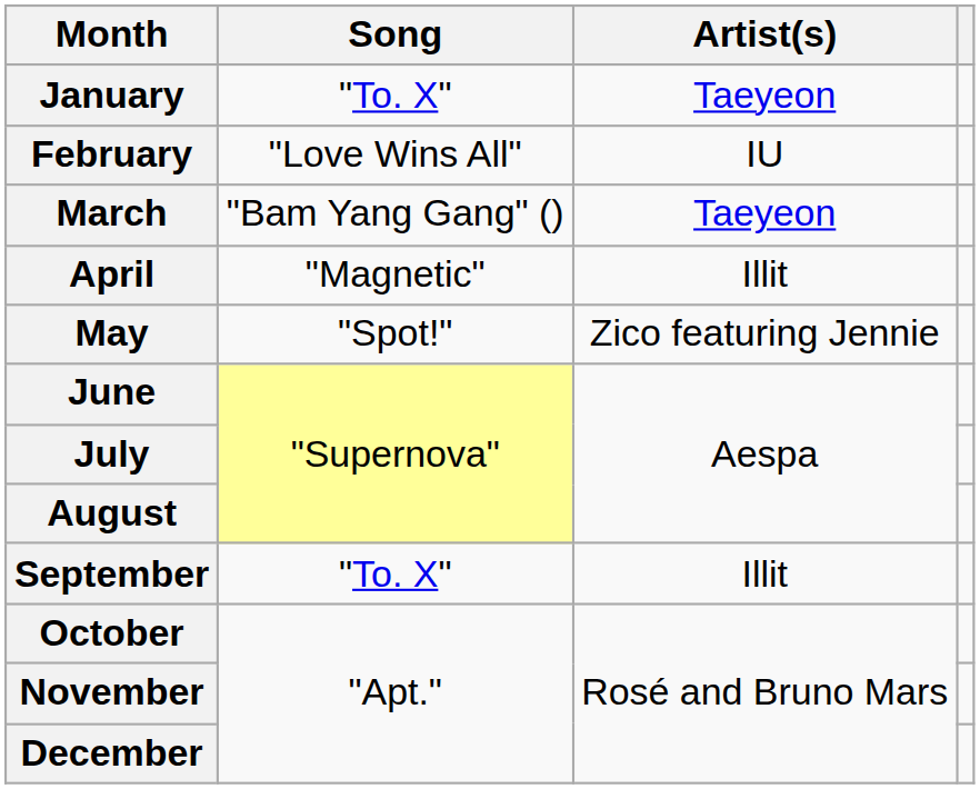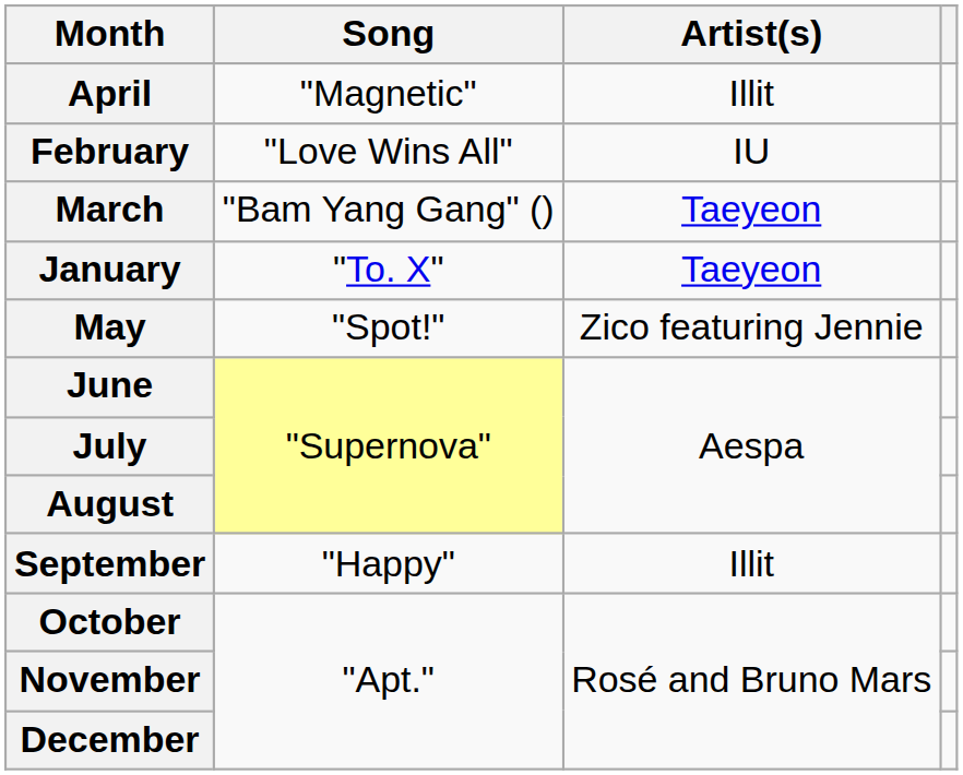rows swapped: January <-> April
September | Song: "To. X" -> "Happy"
